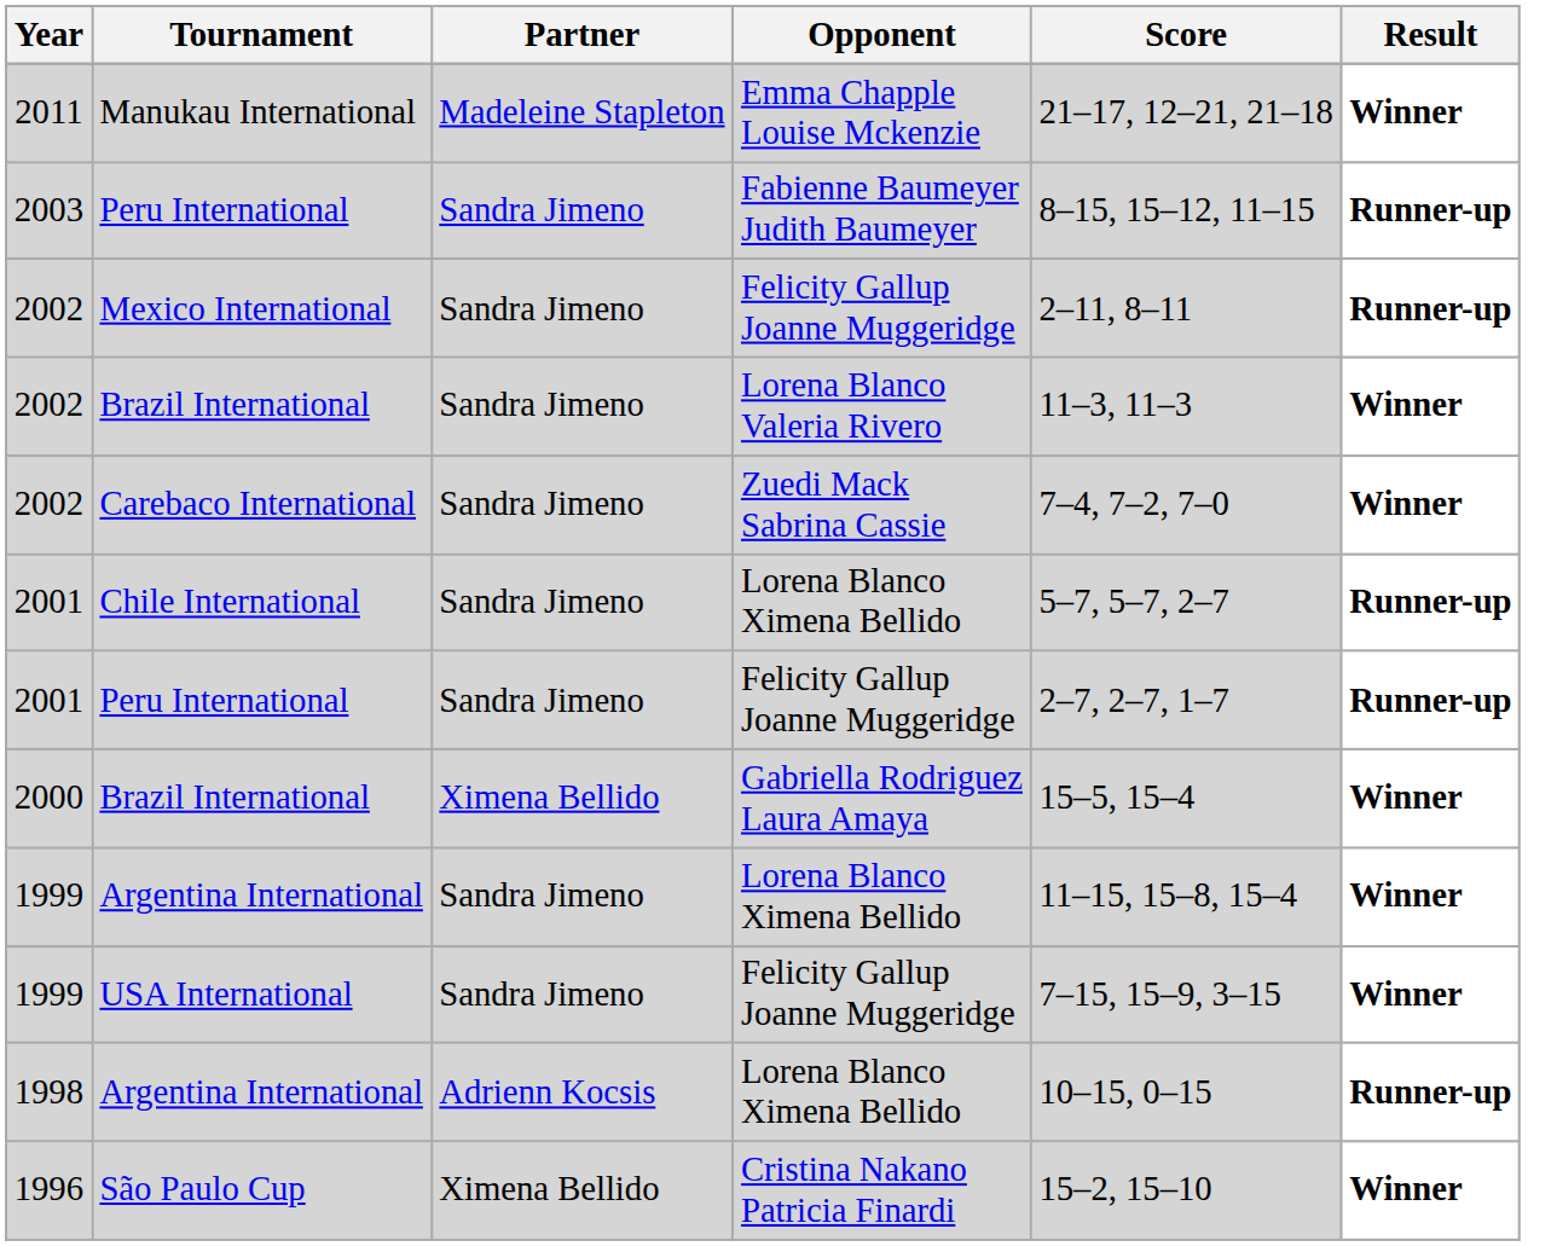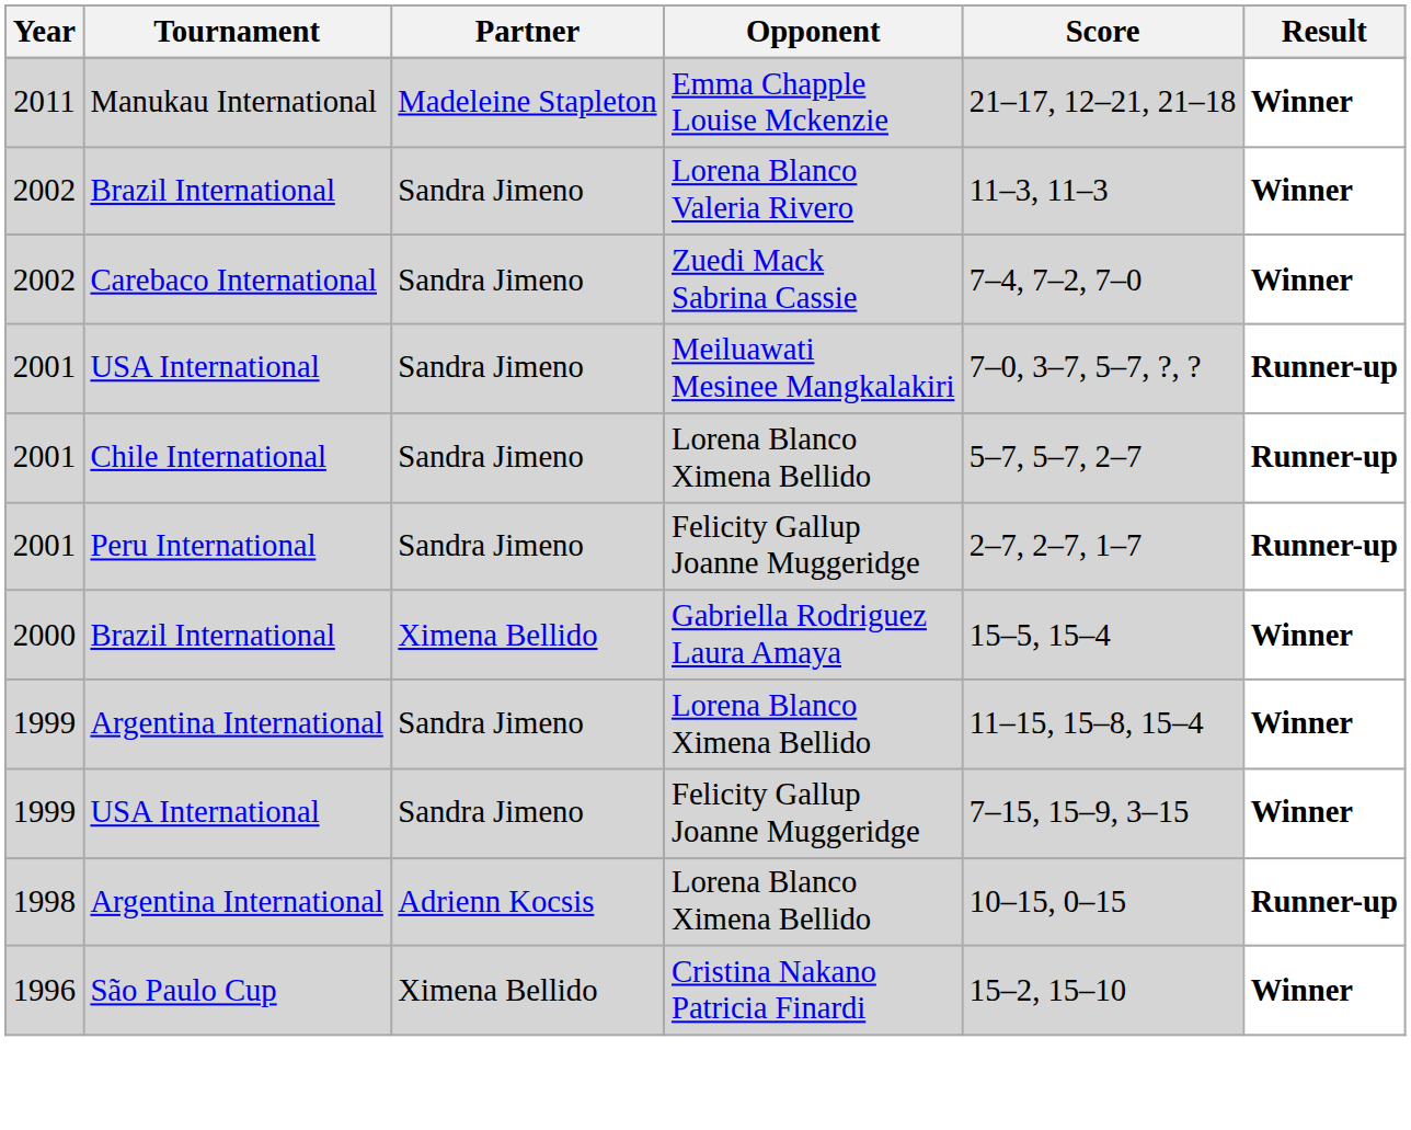- row: 2003 | Peru International | Sandra Jimeno | Fabienne Baumeyer Judith Baumeyer | 8–15, 15–12, 11–15 | Runner-up
- row: 2002 | Mexico International | Sandra Jimeno | Felicity Gallup Joanne Muggeridge | 2–11, 8–11 | Runner-up
+ row: 2001 | USA International | Sandra Jimeno | Meiluawati Mesinee Mangkalakiri | 7–0, 3–7, 5–7, ?, ? | Runner-up
